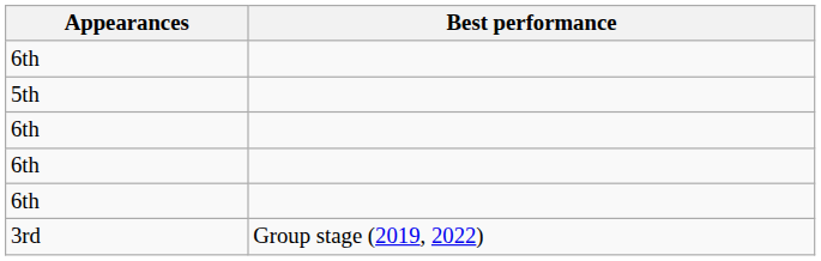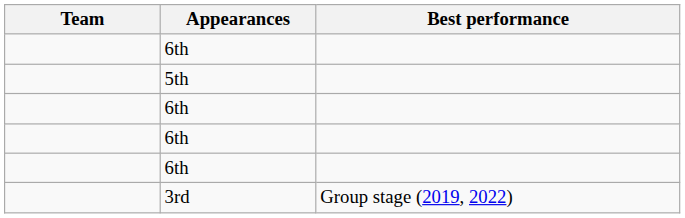+ column: Team
